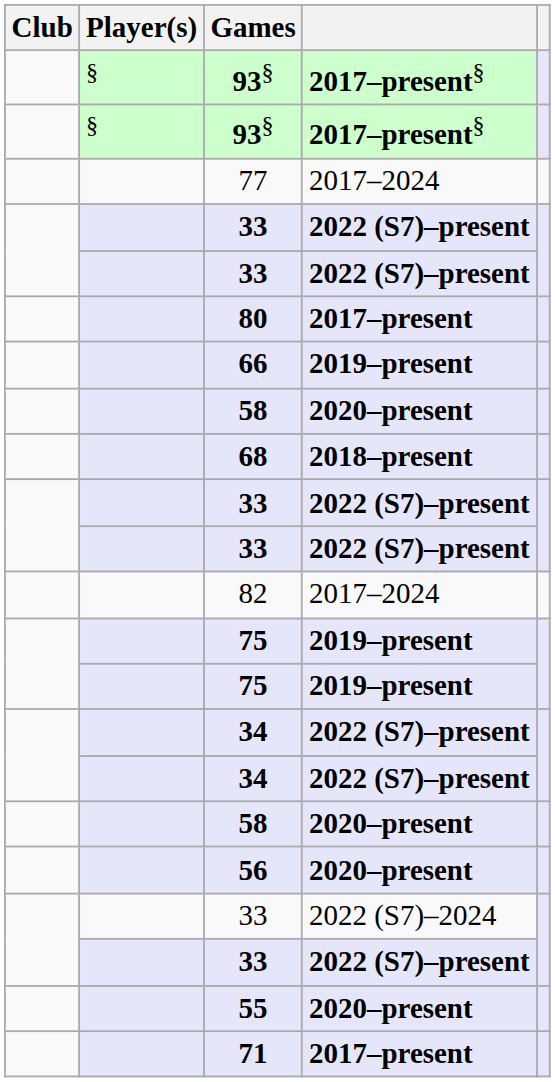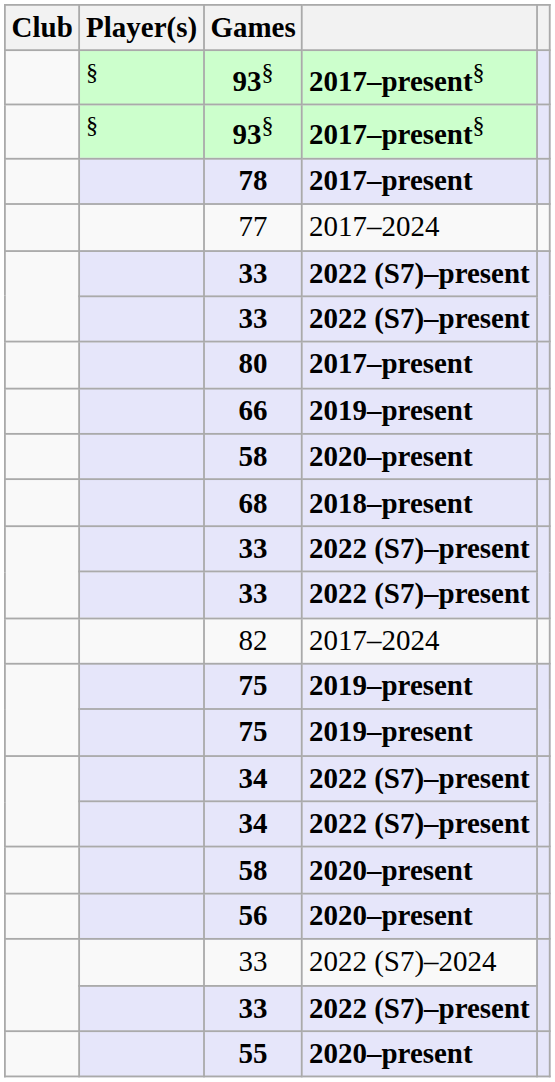+ row: 78 | 2017–present
- row: 71 | 2017–present
